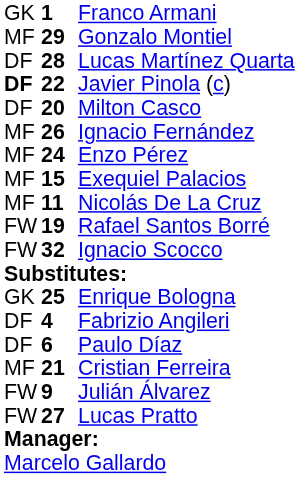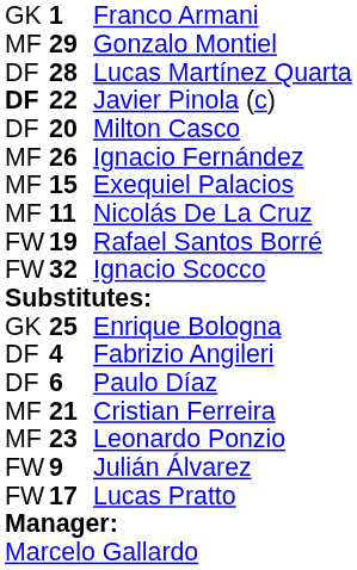- row: MF | 24 | Enzo Pérez
+ row: MF | 23 | Leonardo Ponzio
Lucas Pratto | column 2: 27 -> 17
